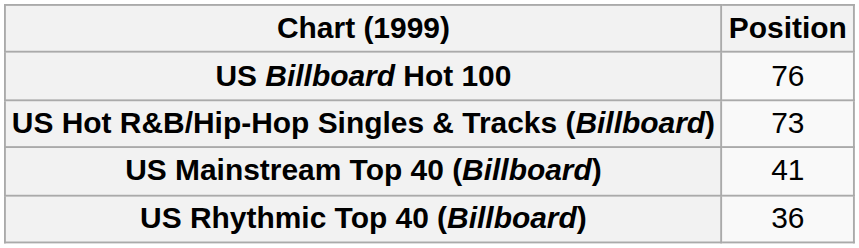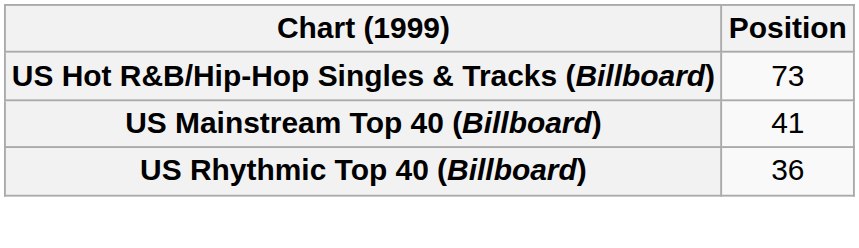- row: US Billboard Hot 100 | 76
